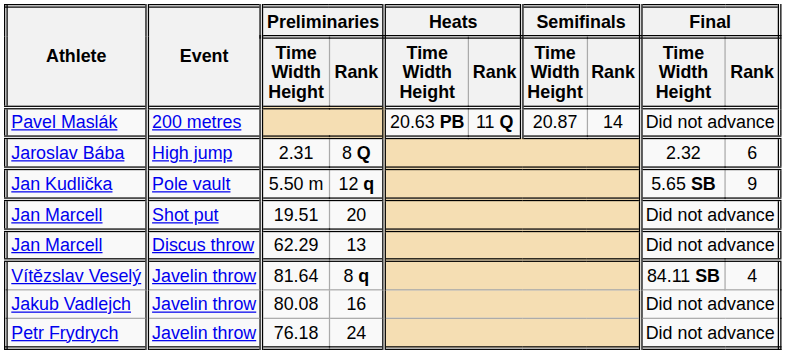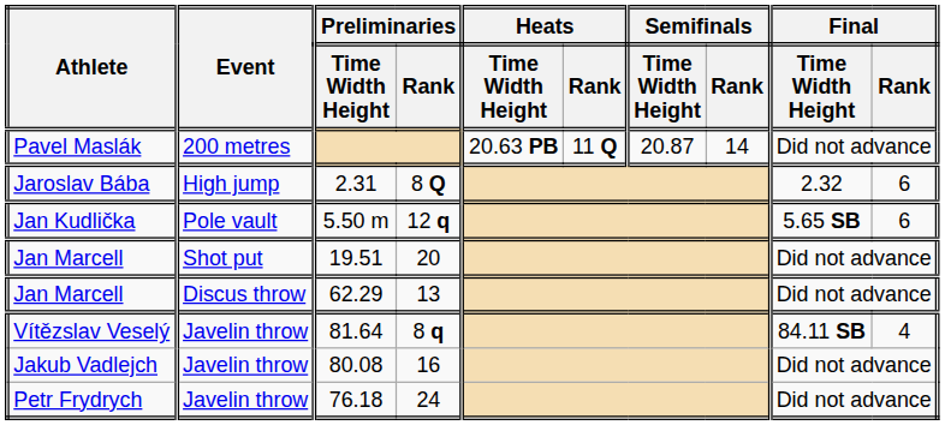5.50 m | Final / Rank: 9 -> 6
